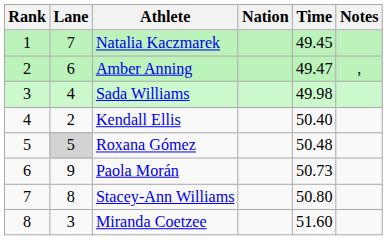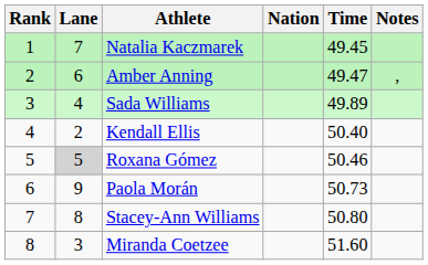Sada Williams | Time: 49.98 -> 49.89
Roxana Gómez | Time: 50.48 -> 50.46
